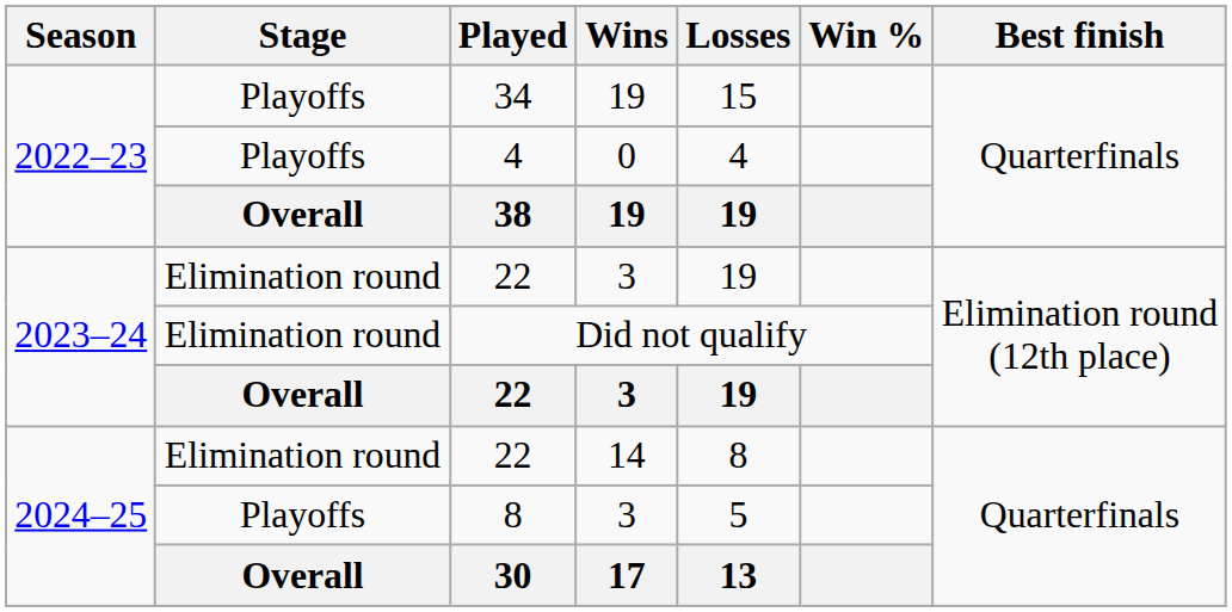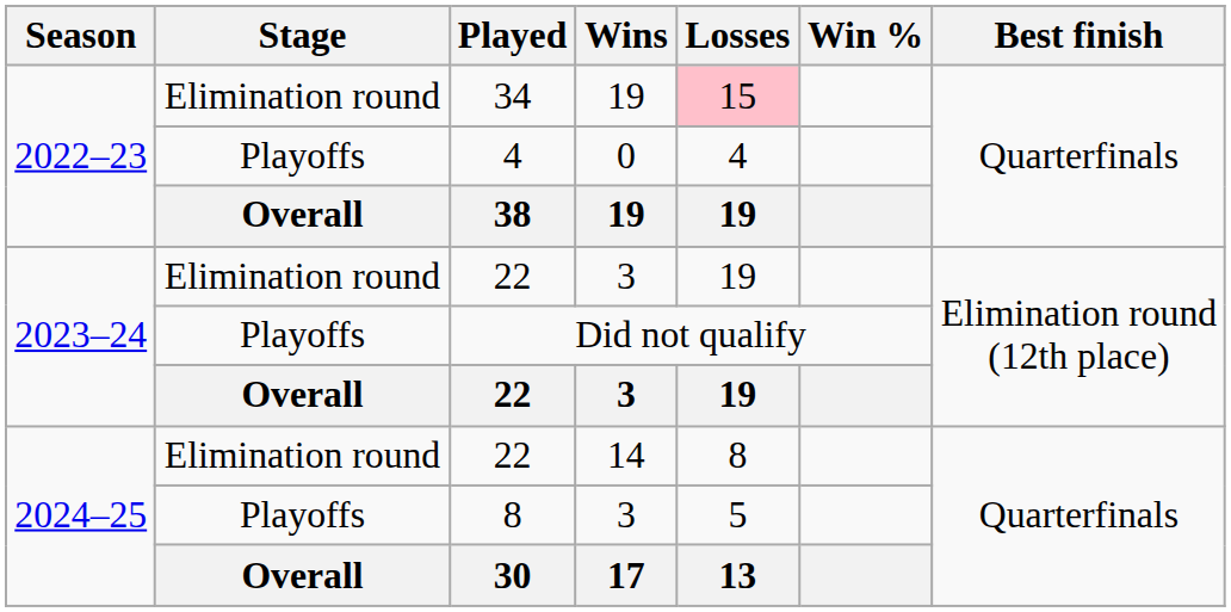34 | Stage: Playoffs -> Elimination round
34 | Losses: no background -> pink background
Did not qualify | Stage: Elimination round -> Playoffs
